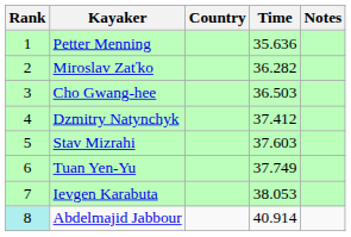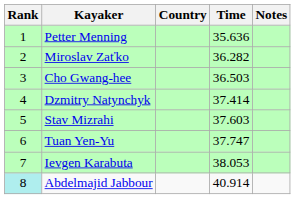Dzmitry Natynchyk | Time: 37.412 -> 37.414
Tuan Yen-Yu | Time: 37.749 -> 37.747
